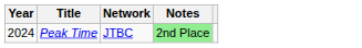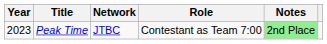+ column: Role | Contestant as Team 7:00
Peak Time | Year: 2024 -> 2023
